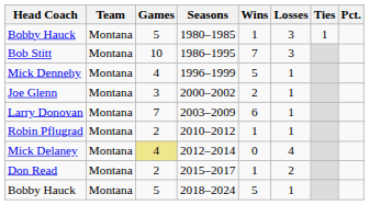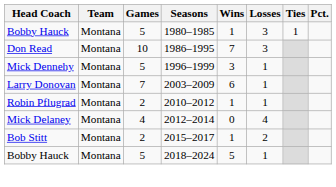1986–1995 | Head Coach: Bob Stitt -> Don Read
1996–1999 | Games: 4 -> 5
1996–1999 | Wins: 5 -> 3
- row: Joe Glenn | Montana | 3 | 2000–2002 | 2 | 1
2012–2014 | Games: khaki background -> no background
2015–2017 | Head Coach: Don Read -> Bob Stitt
